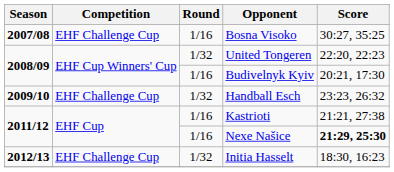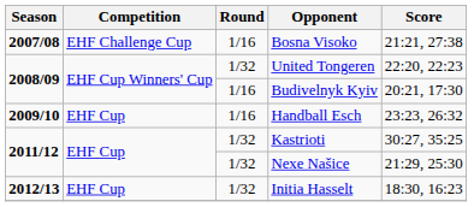Bosna Visoko | Score: 30:27, 35:25 -> 21:21, 27:38
Handball Esch | Competition: EHF Challenge Cup -> EHF Cup
Handball Esch | Round: 1/32 -> 1/16
Kastrioti | Round: 1/16 -> 1/32
Kastrioti | Score: 21:21, 27:38 -> 30:27, 35:25
Nexe Našice | Round: 1/16 -> 1/32
Nexe Našice | Score: bold -> normal
Initia Hasselt | Competition: EHF Challenge Cup -> EHF Cup
